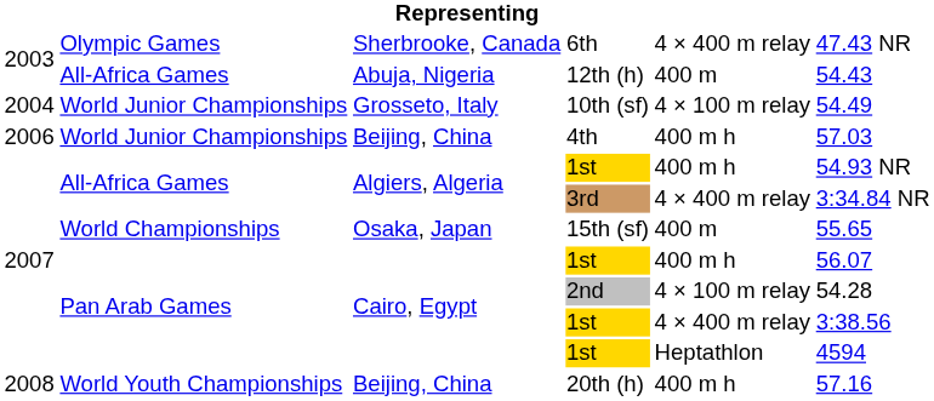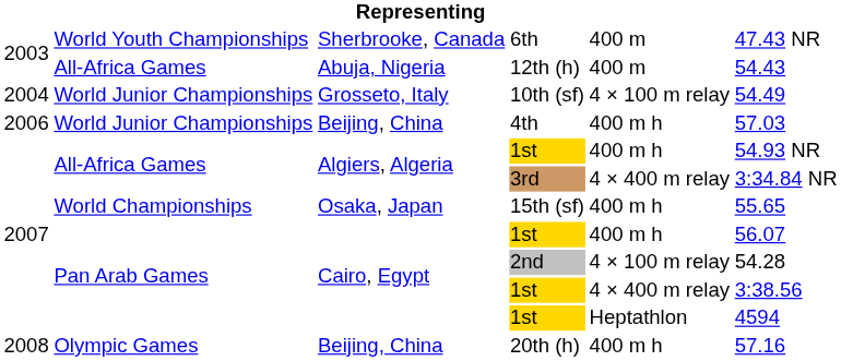6th | column 2: Olympic Games -> World Youth Championships
6th | column 5: 4 × 400 m relay -> 400 m
15th (sf) | column 5: 400 m -> 400 m h
20th (h) | column 2: World Youth Championships -> Olympic Games
